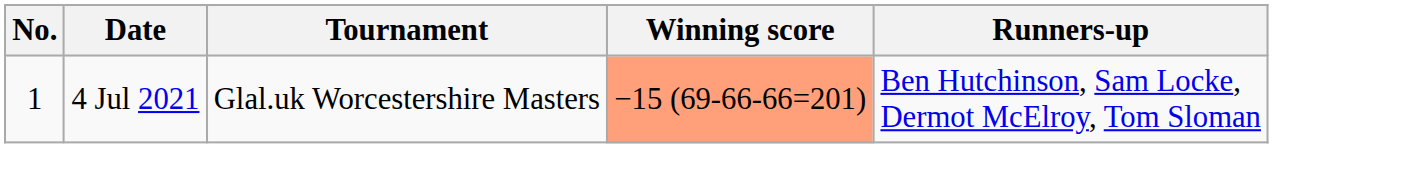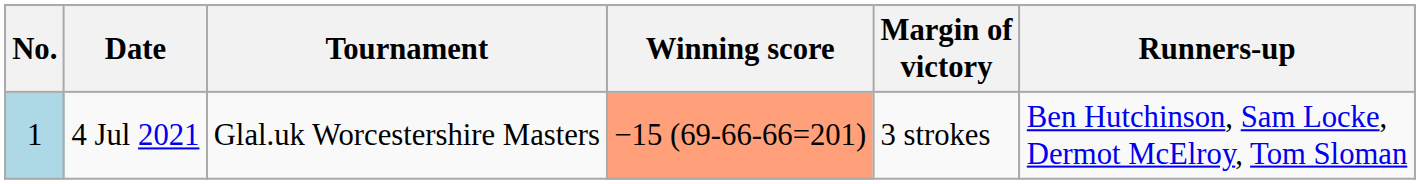+ column: Margin of victory | 3 strokes
4 Jul 2021 | No.: no background -> lightblue background
